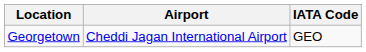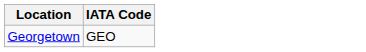- column: Airport | Cheddi Jagan International Airport
